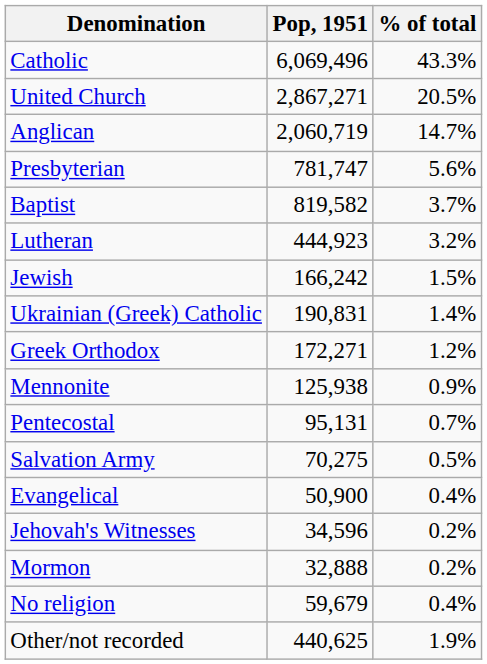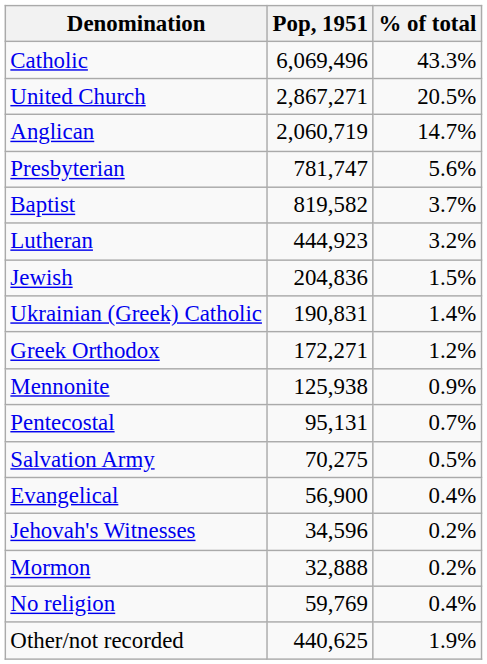Jewish | Pop, 1951: 166,242 -> 204,836
Evangelical | Pop, 1951: 50,900 -> 56,900
No religion | Pop, 1951: 59,679 -> 59,769
